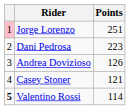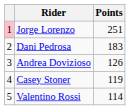Dani Pedrosa | Points: 223 -> 183
Casey Stoner | Points: 121 -> 119
Valentino Rossi | column 1: bold -> normal
